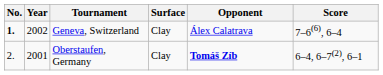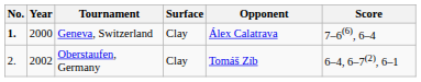Geneva, Switzerland | Year: 2002 -> 2000
Oberstaufen, Germany | Year: 2001 -> 2002
Oberstaufen, Germany | Opponent: bold -> normal
